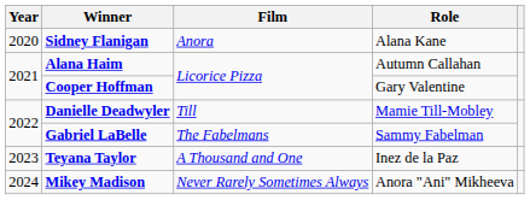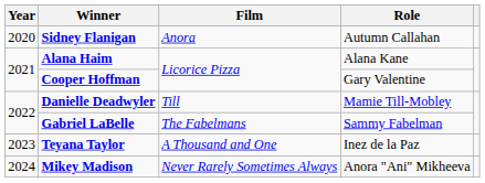Sidney Flanigan | Role: Alana Kane -> Autumn Callahan
Alana Haim | Role: Autumn Callahan -> Alana Kane
